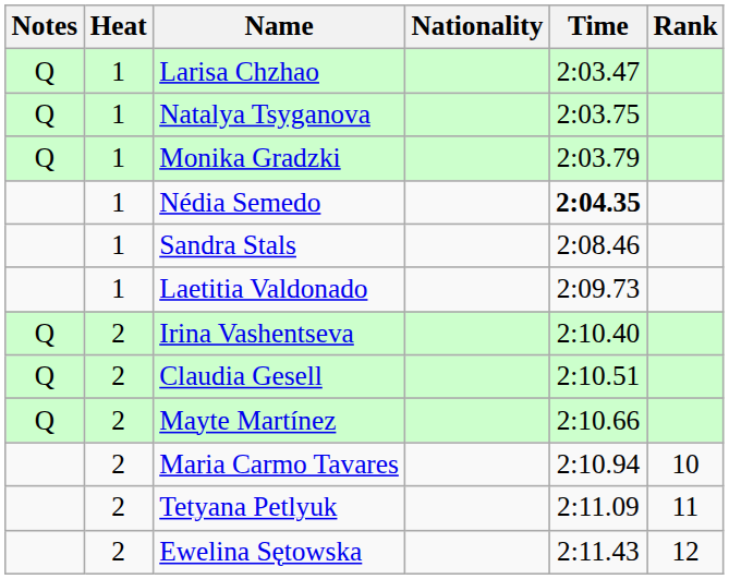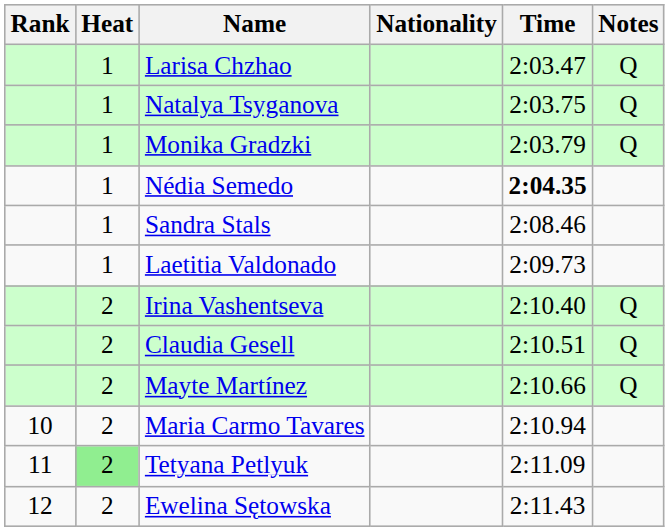columns swapped: Rank <-> Notes
Tetyana Petlyuk | Heat: no background -> lightgreen background
